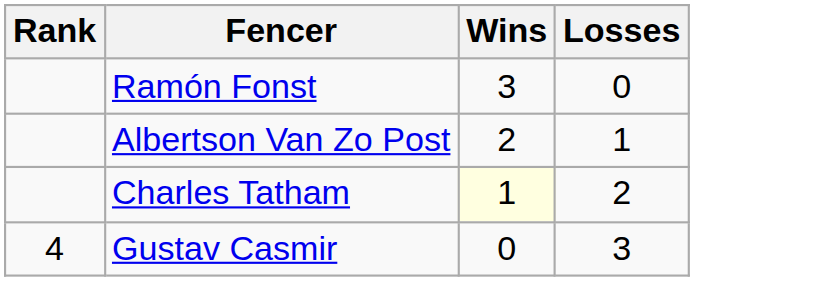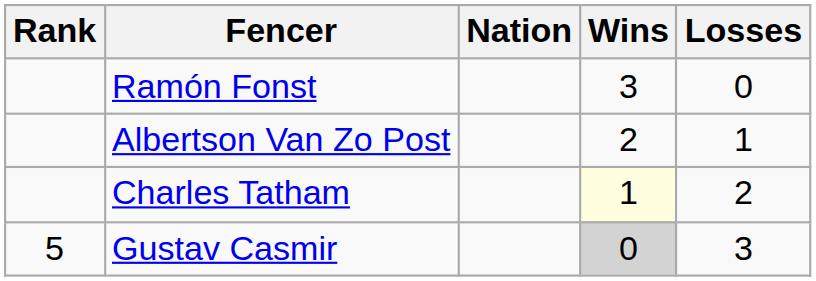+ column: Nation
Gustav Casmir | Rank: 4 -> 5
Gustav Casmir | Wins: no background -> lightgrey background
